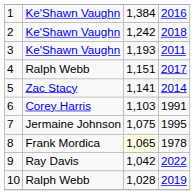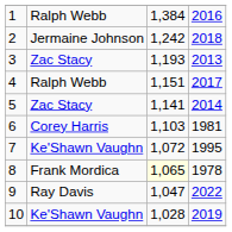1 | column 2: Ke'Shawn Vaughn -> Ralph Webb
2 | column 2: Ke'Shawn Vaughn -> Jermaine Johnson
3 | column 2: Ke'Shawn Vaughn -> Zac Stacy
3 | column 4: 2011 -> 2013
6 | column 4: 1991 -> 1981
7 | column 2: Jermaine Johnson -> Ke'Shawn Vaughn
7 | column 3: 1,075 -> 1,072
9 | column 3: 1,042 -> 1,047
10 | column 2: Ralph Webb -> Ke'Shawn Vaughn
